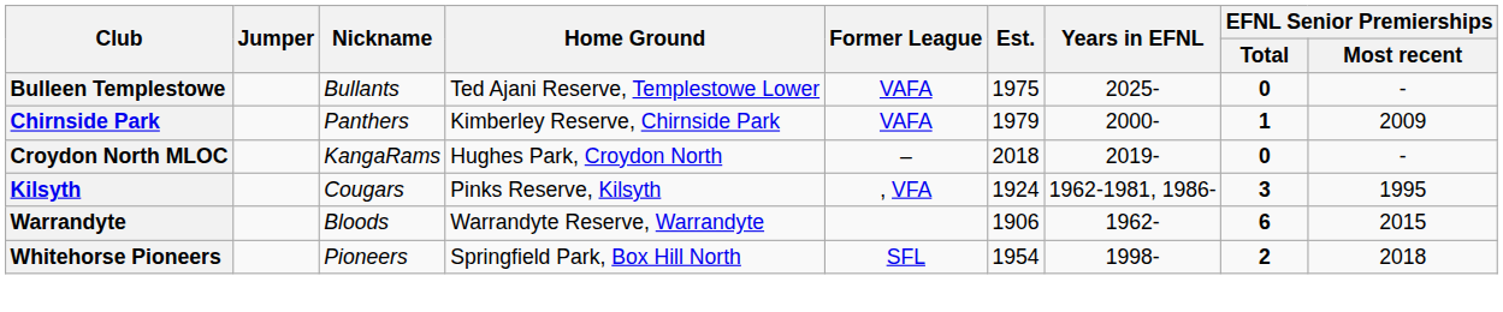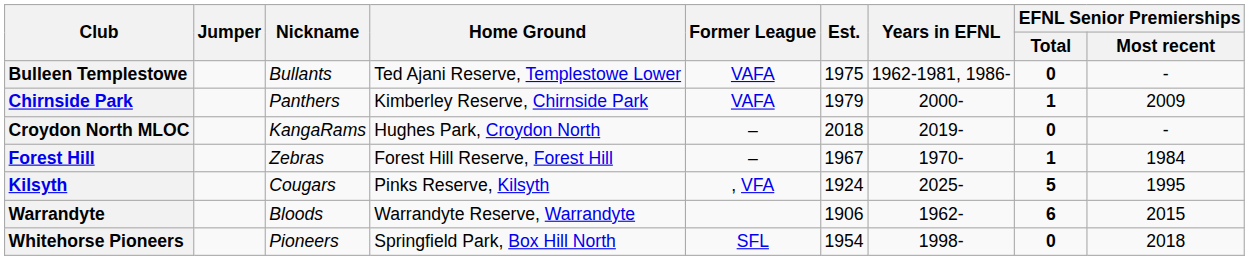Bulleen Templestowe | Years in EFNL: 2025- -> 1962-1981, 1986-
+ row: Forest Hill | Zebras | Forest Hill Reserve, Forest Hill | – | 1967 | 1970- | 1 | 1984
Kilsyth | Years in EFNL: 1962-1981, 1986- -> 2025-
Kilsyth | EFNL Senior Premierships / Total: 3 -> 5
Whitehorse Pioneers | EFNL Senior Premierships / Total: 2 -> 0
